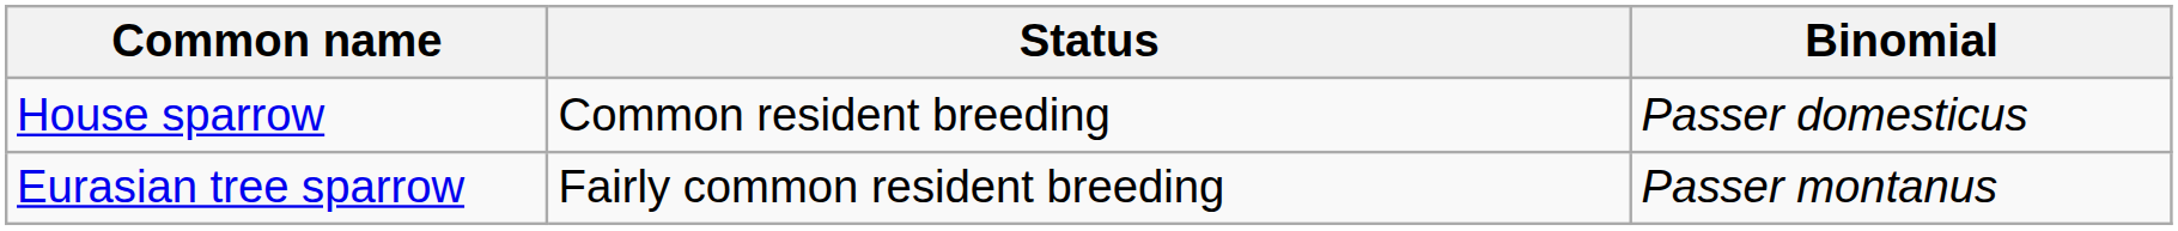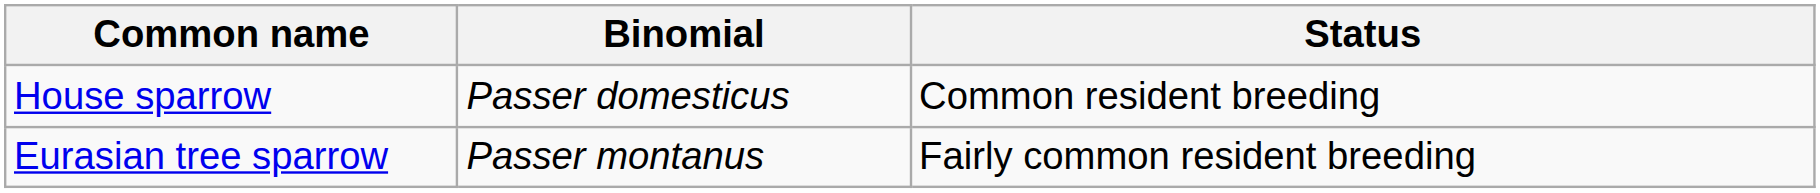columns swapped: Binomial <-> Status
